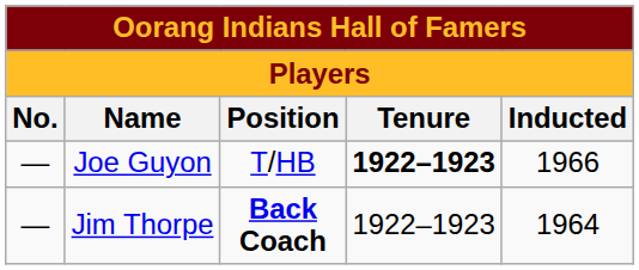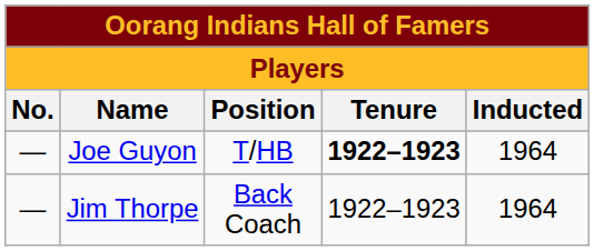Joe Guyon | Inducted: 1966 -> 1964
Jim Thorpe | Position: bold -> normal
